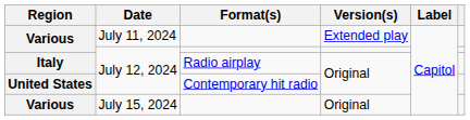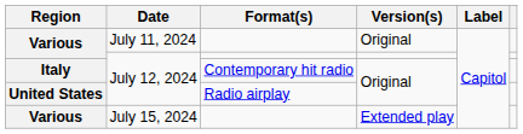Various / July 11, 2024 | Version(s): Extended play -> Original
Italy | Format(s): Radio airplay -> Contemporary hit radio
United States | Format(s): Contemporary hit radio -> Radio airplay
Various / July 15, 2024 | Version(s): Original -> Extended play
